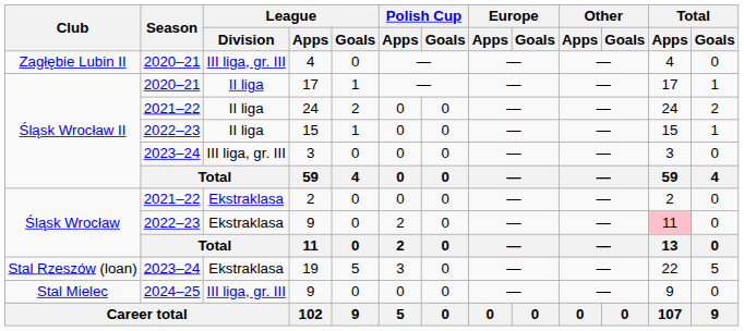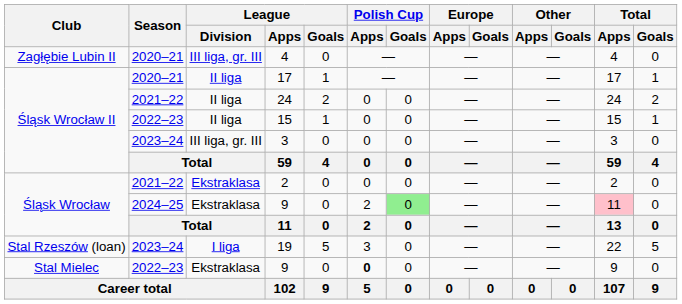Śląsk Wrocław / 9 | Season: 2022–23 -> 2024–25
Śląsk Wrocław / 9 | Polish Cup / Goals: no background -> lightgreen background
19 | League / Division: Ekstraklasa -> I liga
Stal Mielec / 9 | Season: 2024–25 -> 2022–23
Stal Mielec / 9 | League / Division: III liga, gr. III -> Ekstraklasa
Stal Mielec / 9 | Polish Cup / Apps: normal -> bold
